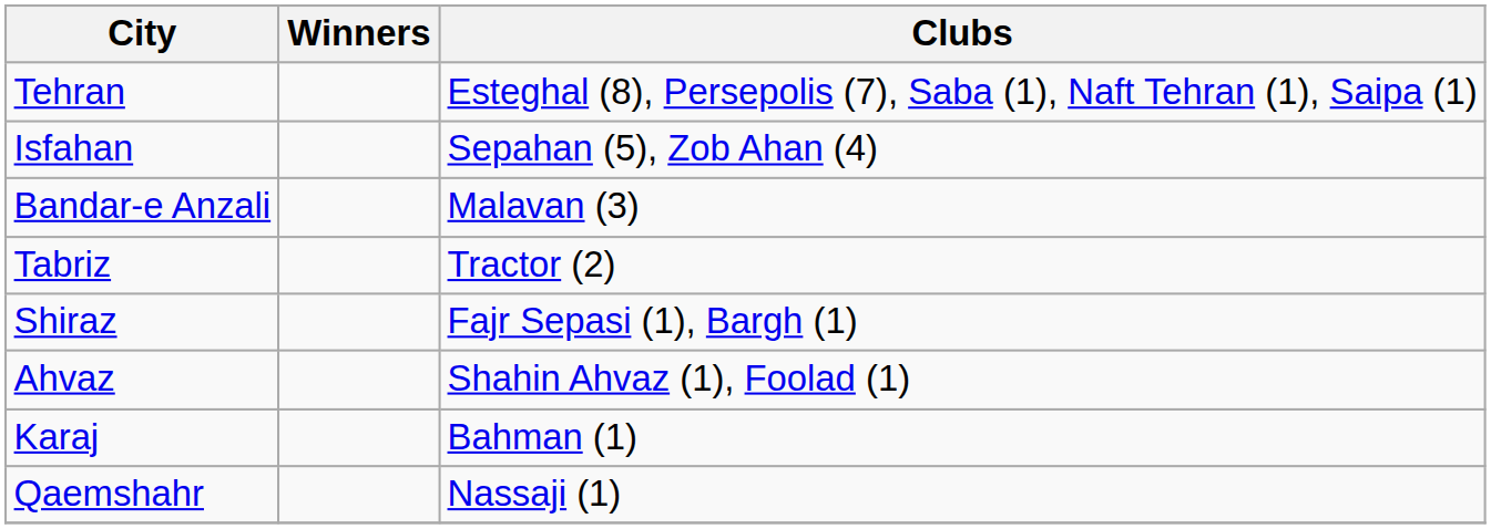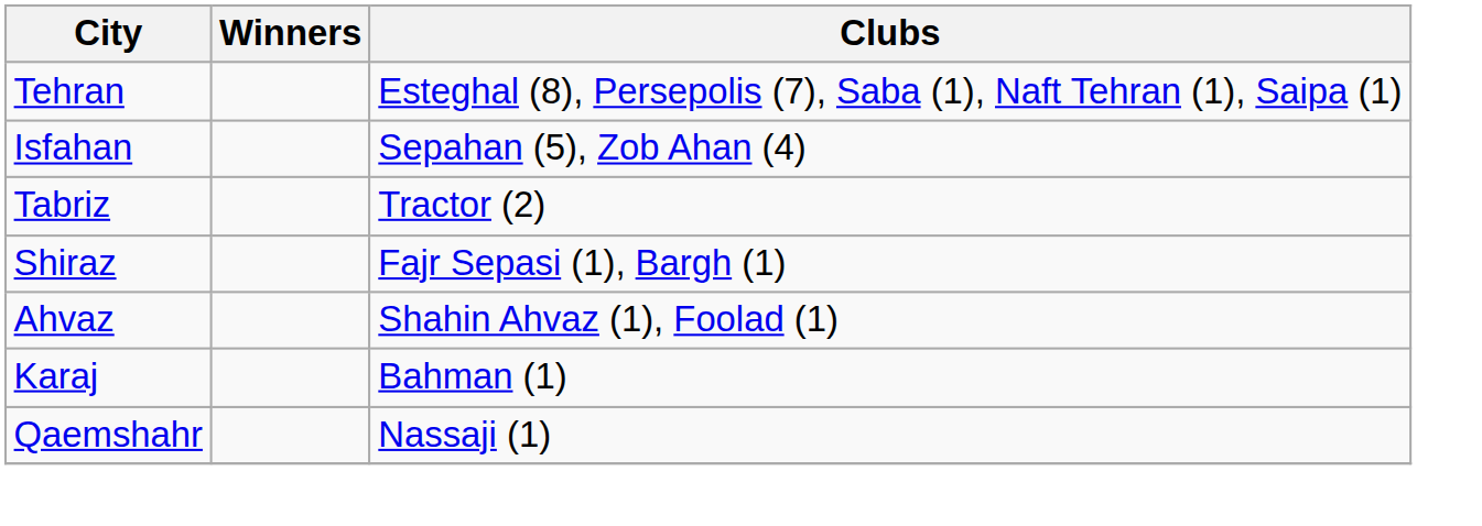- row: Bandar-e Anzali | Malavan (3)
